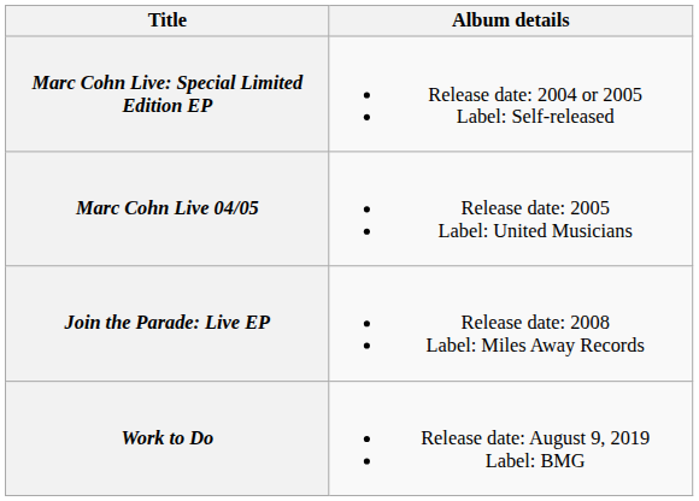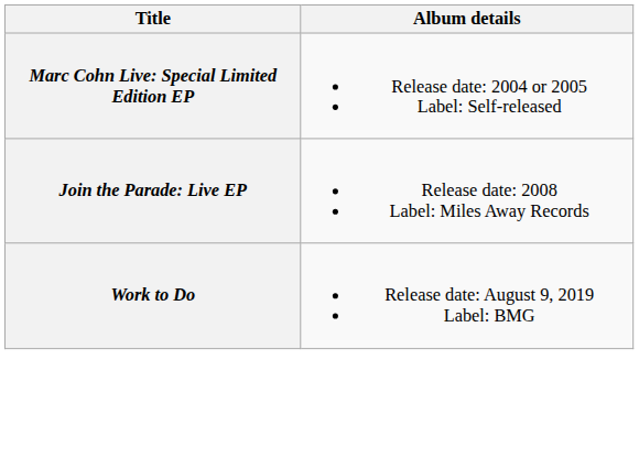- row: Marc Cohn Live 04/05 | Release date: 2005 Label: United Musicians
